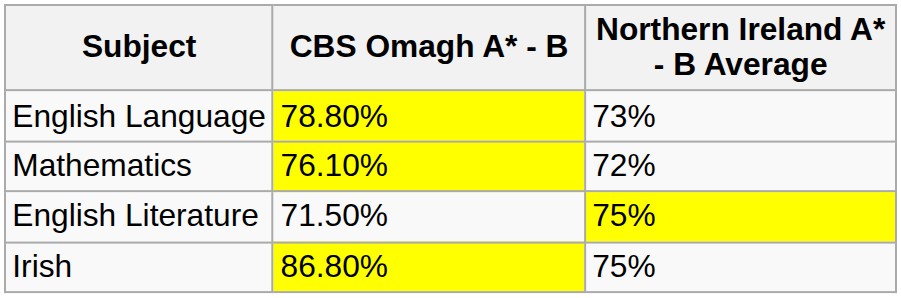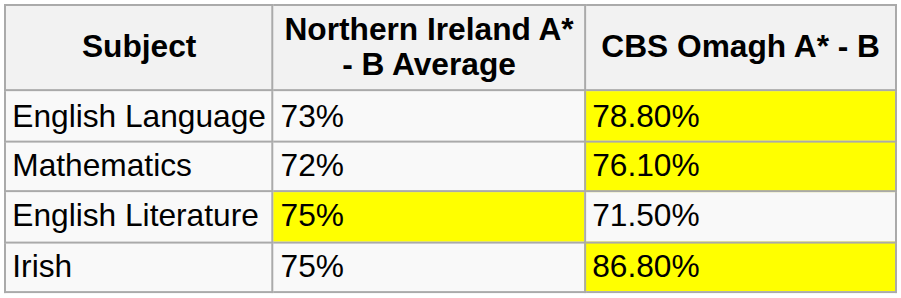columns swapped: CBS Omagh A* - B <-> Northern Ireland A* - B Average
